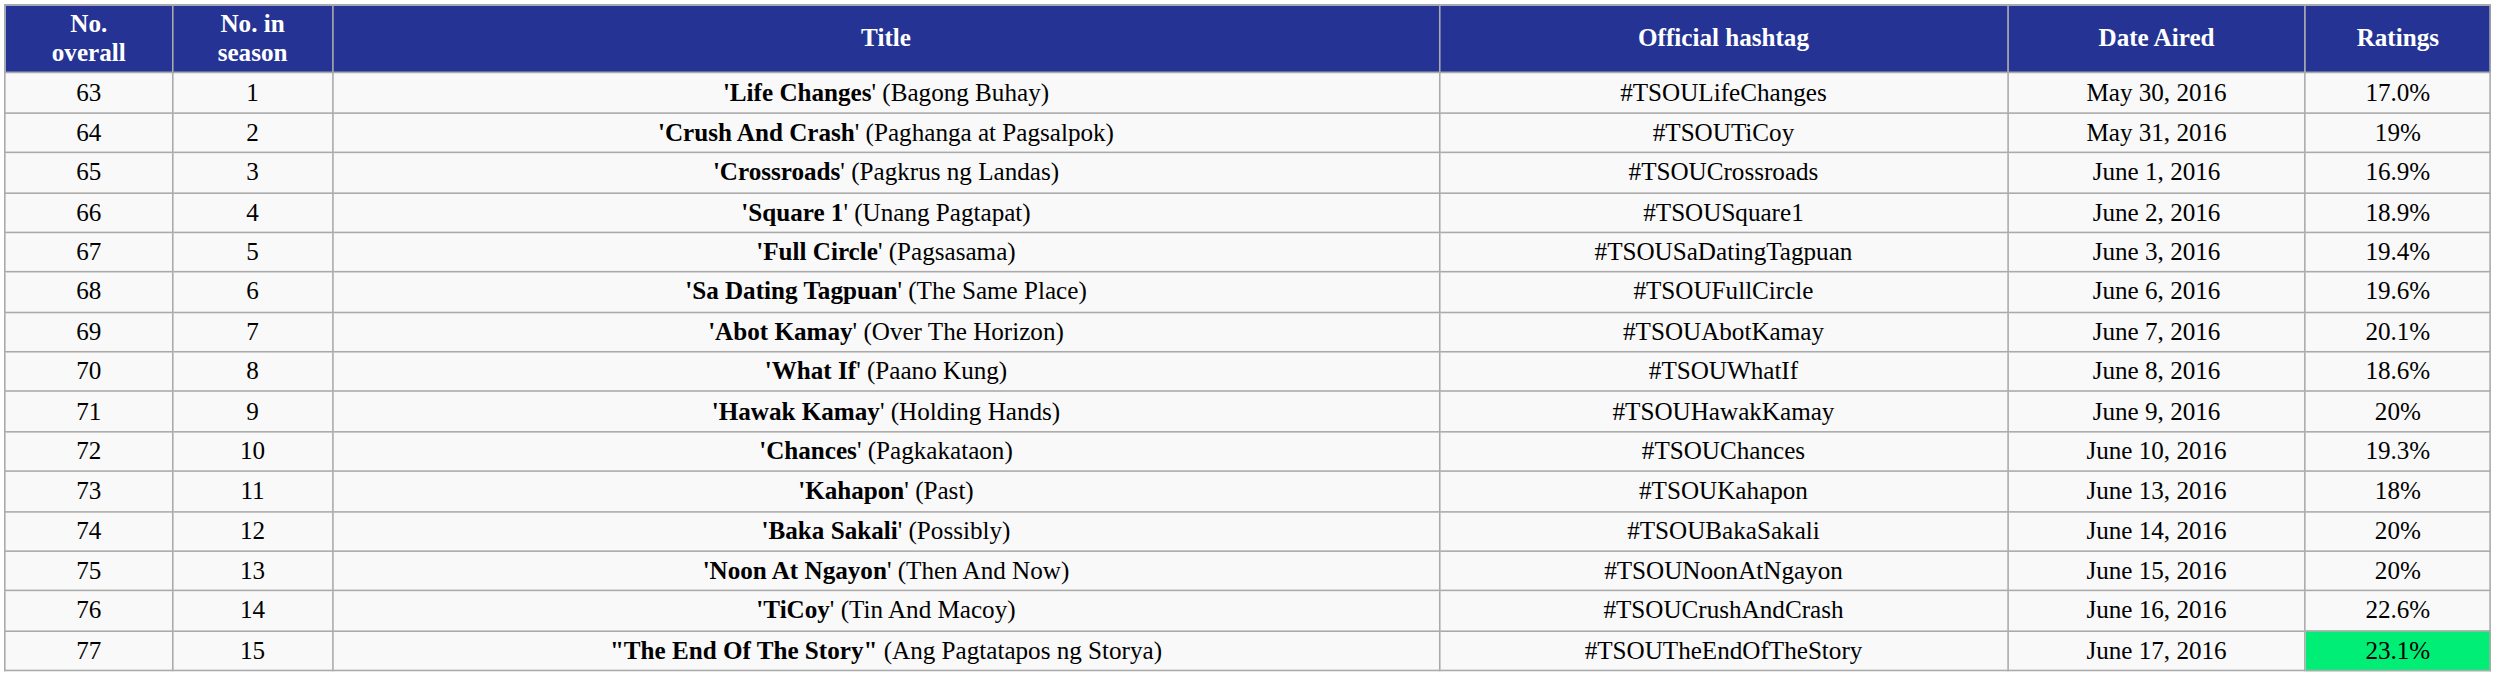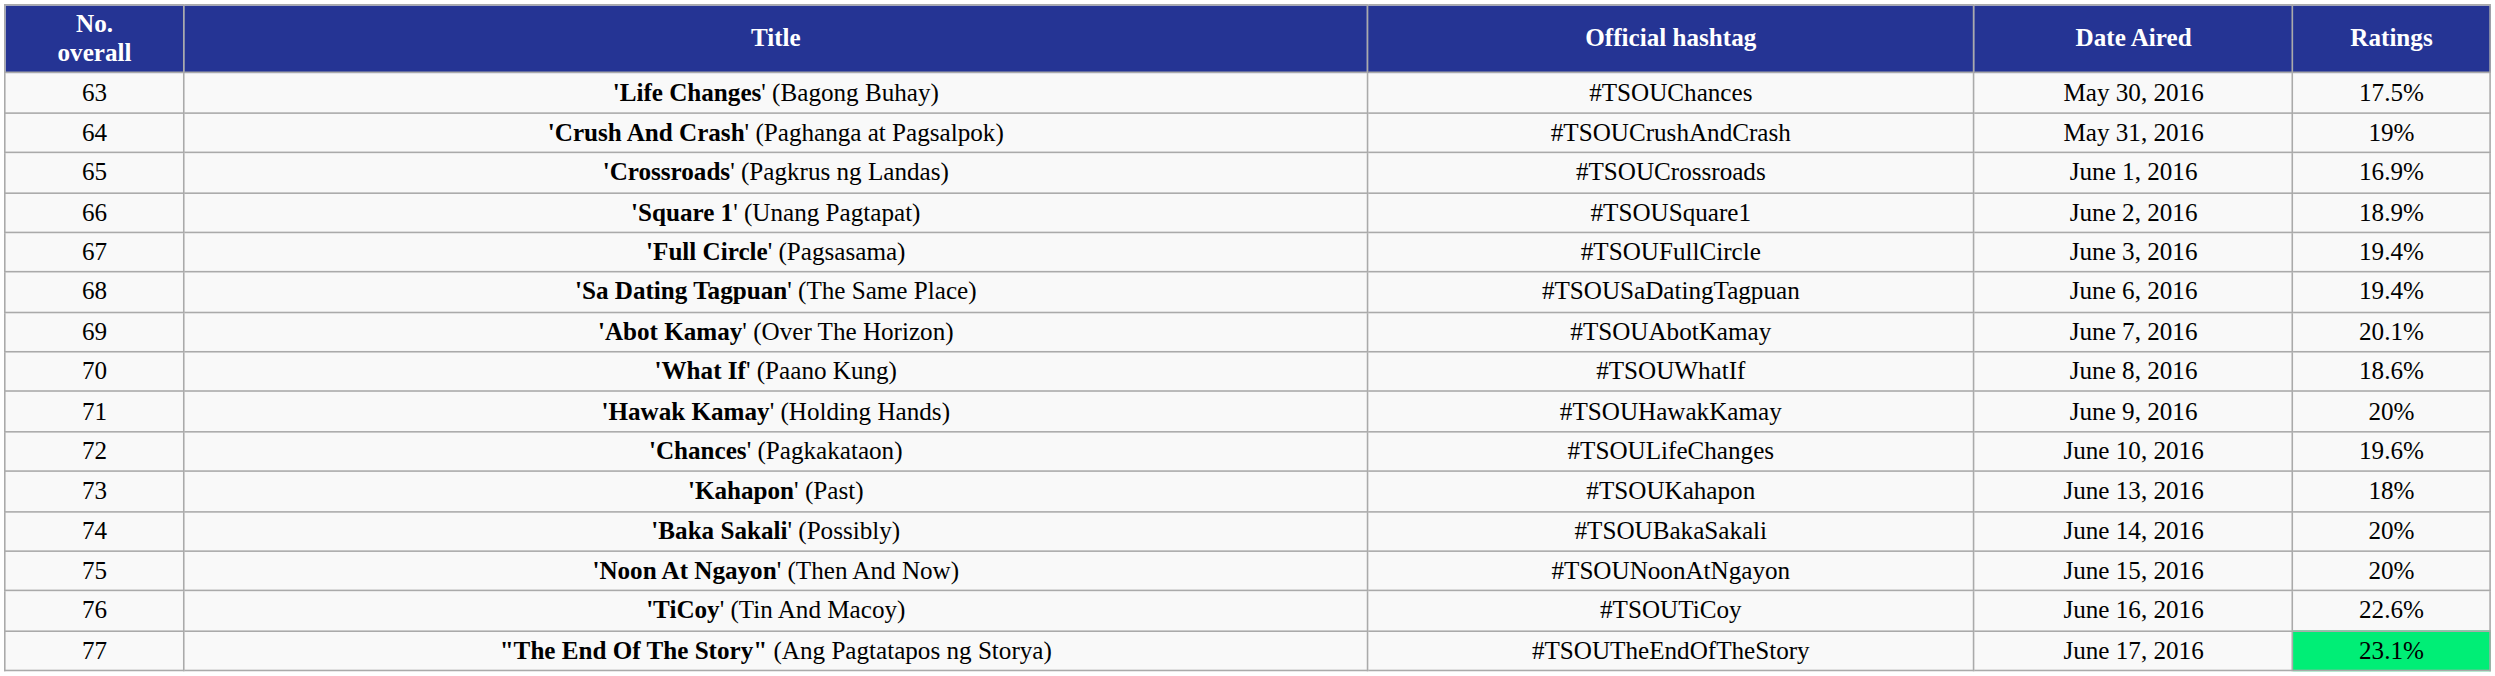- column: No. in season | 1 | 2 | 3 | 4 | 5 | 6 | 7 | 8 | 9 | 10 | 11 | 12 | 13 | 14 | 15
'Life Changes' (Bagong Buhay) | Official hashtag: #TSOULifeChanges -> #TSOUChances
'Life Changes' (Bagong Buhay) | Ratings: 17.0% -> 17.5%
'Crush And Crash' (Paghanga at Pagsalpok) | Official hashtag: #TSOUTiCoy -> #TSOUCrushAndCrash
'Full Circle' (Pagsasama) | Official hashtag: #TSOUSaDatingTagpuan -> #TSOUFullCircle
'Sa Dating Tagpuan' (The Same Place) | Official hashtag: #TSOUFullCircle -> #TSOUSaDatingTagpuan
'Sa Dating Tagpuan' (The Same Place) | Ratings: 19.6% -> 19.4%
'Chances' (Pagkakataon) | Official hashtag: #TSOUChances -> #TSOULifeChanges
'Chances' (Pagkakataon) | Ratings: 19.3% -> 19.6%
'TiCoy' (Tin And Macoy) | Official hashtag: #TSOUCrushAndCrash -> #TSOUTiCoy
